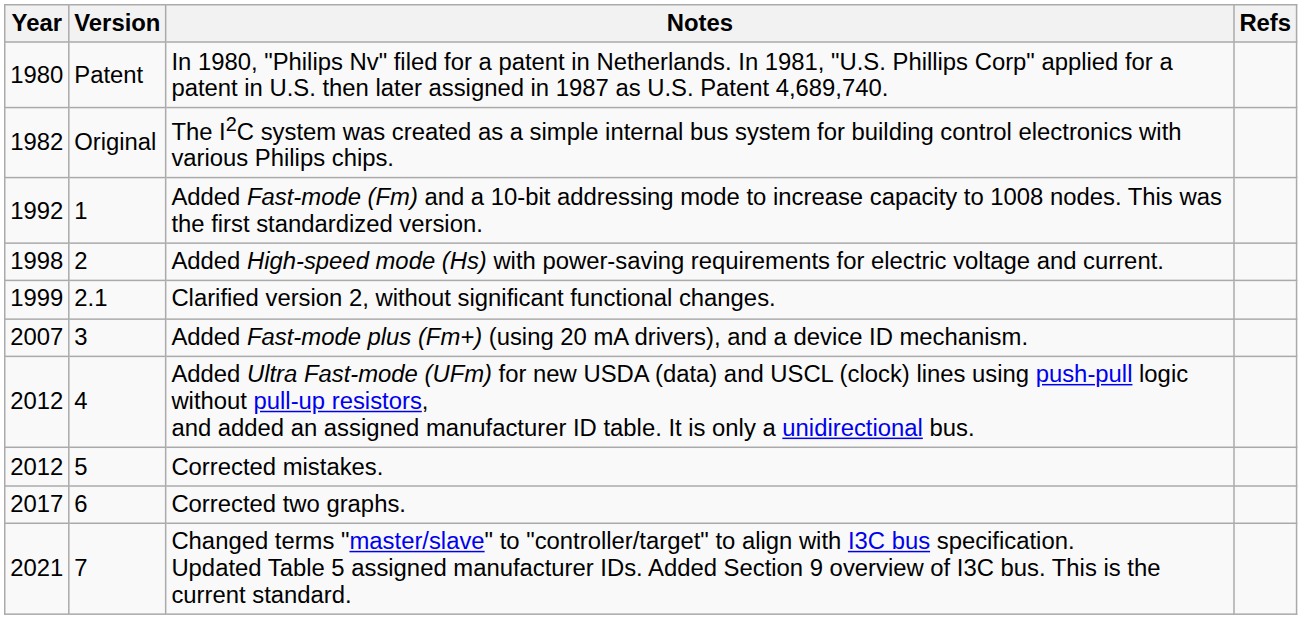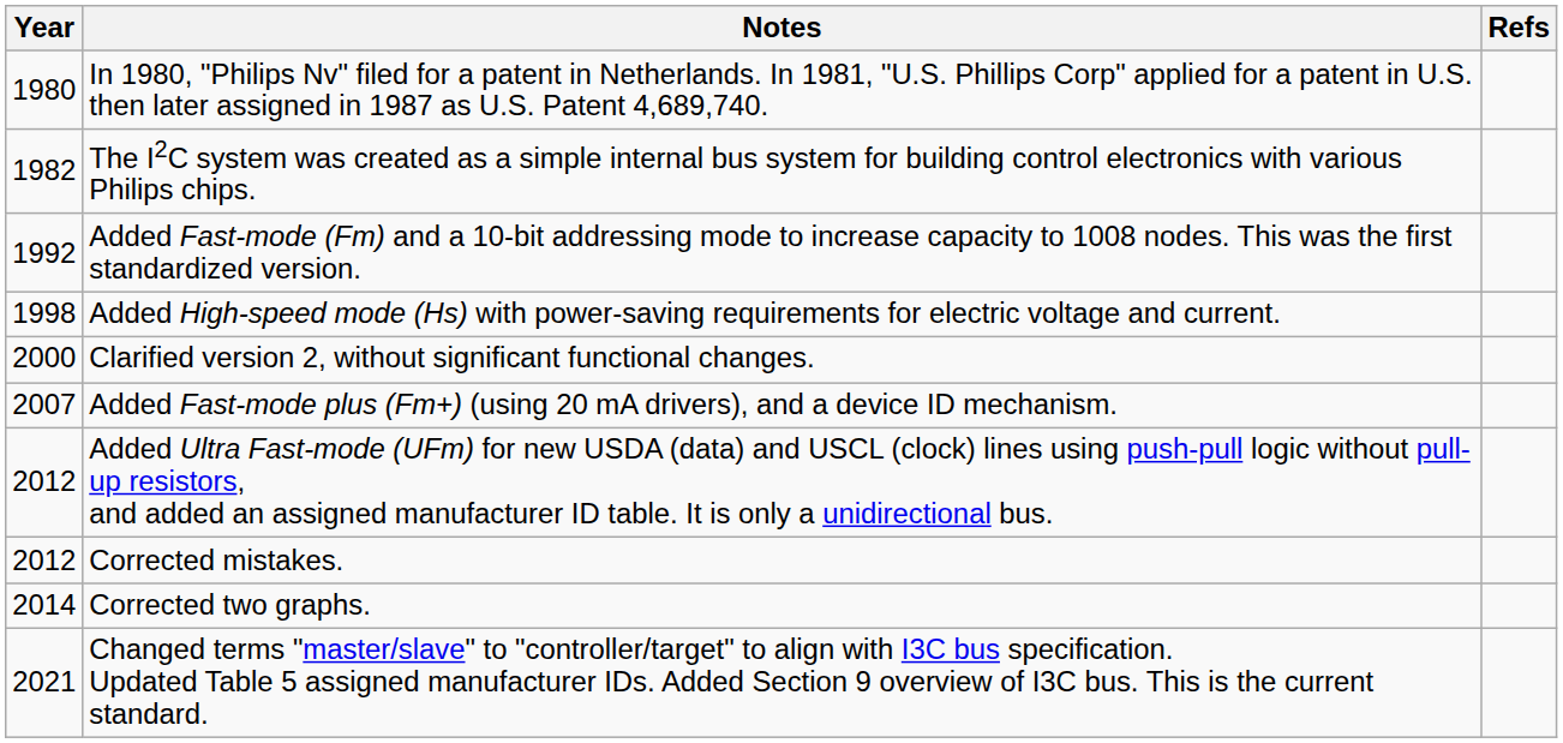- column: Version | Patent | Original | 1 | 2 | 2.1 | 3 | 4 | 5 | 6 | 7
Clarified version 2, without significant functional changes. | Year: 1999 -> 2000
Corrected two graphs. | Year: 2017 -> 2014
